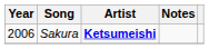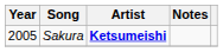Sakura | Year: 2006 -> 2005
